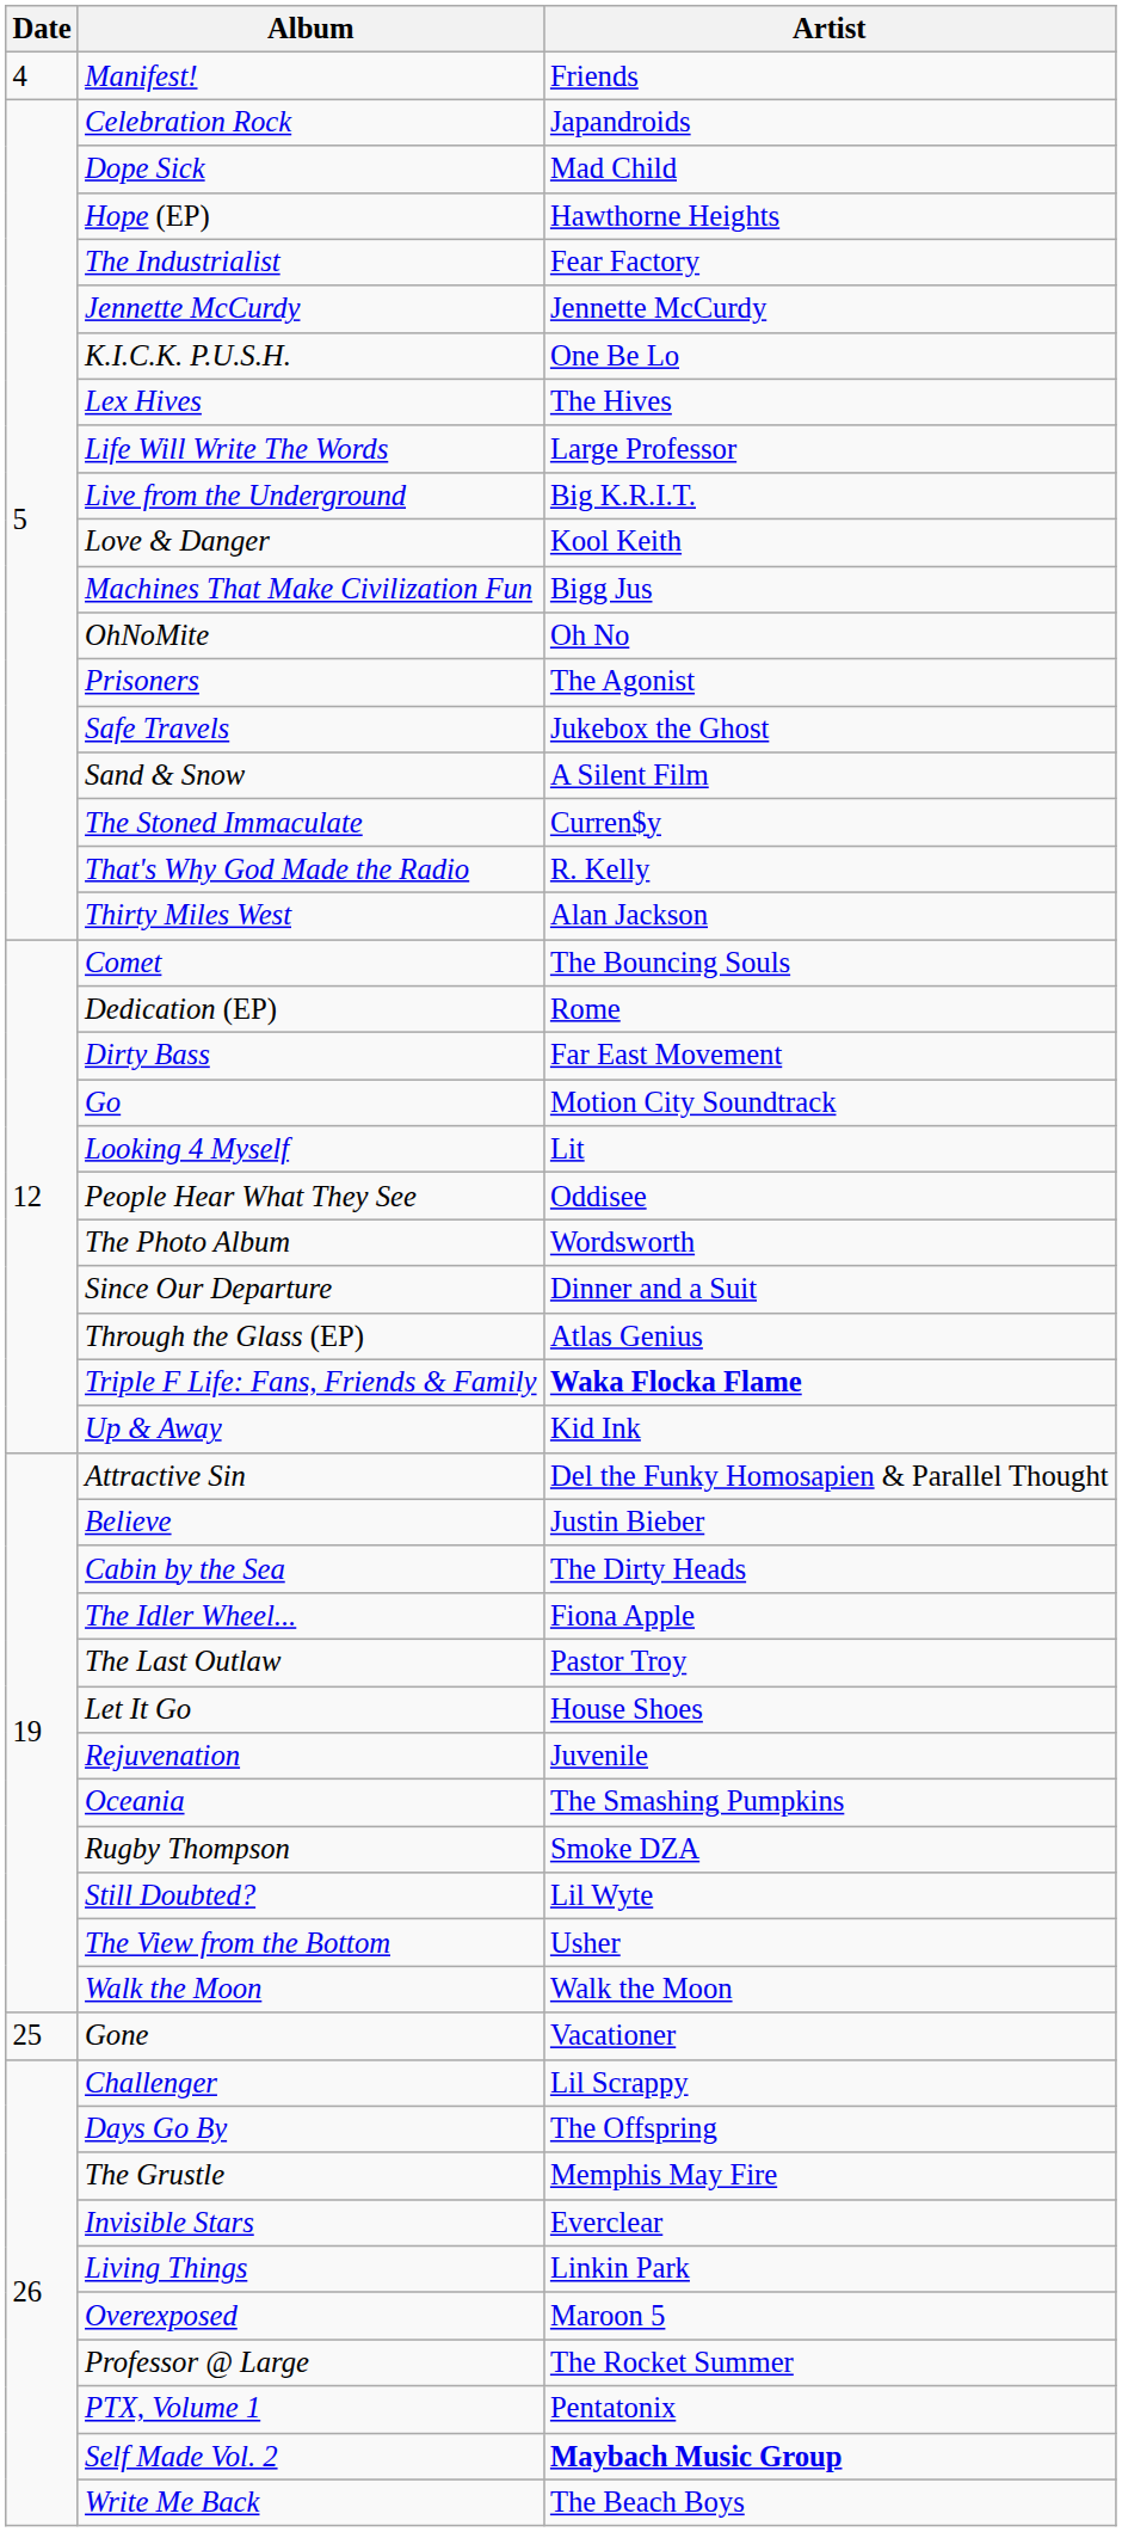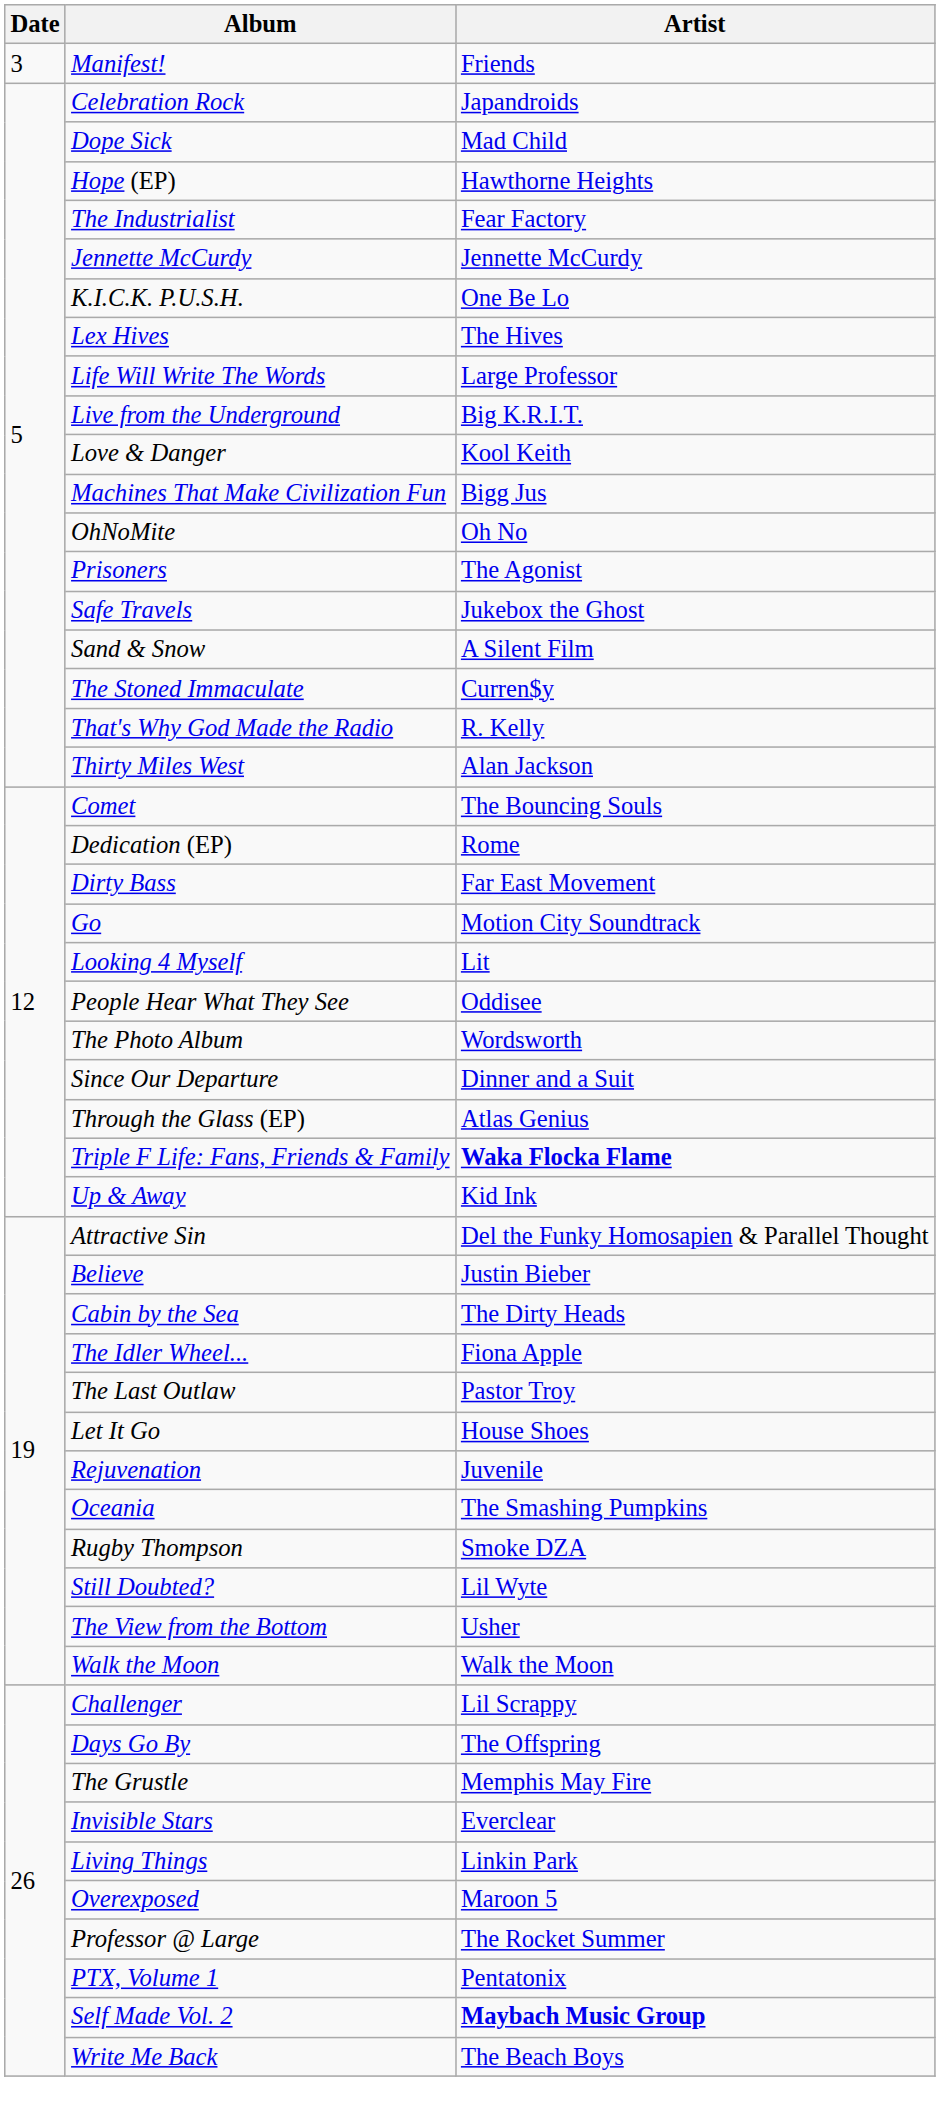Manifest! | Date: 4 -> 3
- row: 25 | Gone | Vacationer
